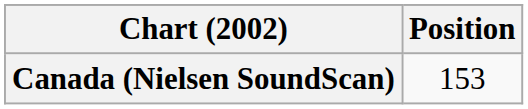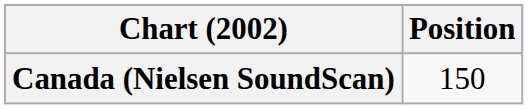Canada (Nielsen SoundScan) | Position: 153 -> 150
